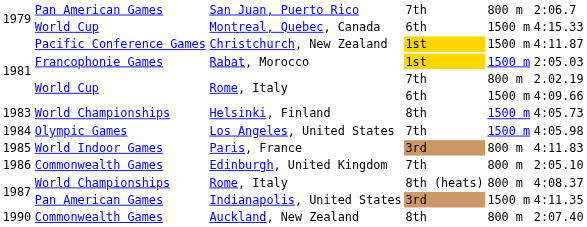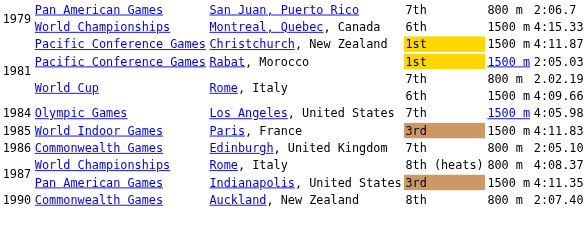Montreal, Quebec, Canada | column 2: World Cup -> World Championships
Rabat, Morocco | column 2: Francophonie Games -> Pacific Conference Games
- row: 1983 | World Championships | Helsinki, Finland | 8th | 1500 m | 4:05.73
Paris, France | column 5: 800 m -> 1500 m
